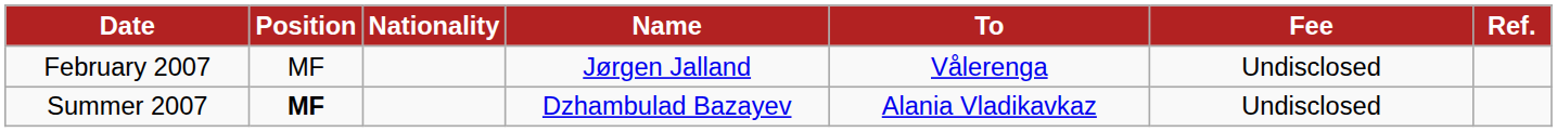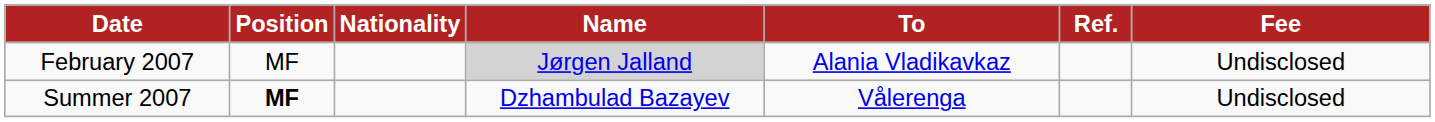columns swapped: Fee <-> Ref.
February 2007 | Name: no background -> lightgrey background
February 2007 | To: Vålerenga -> Alania Vladikavkaz
Summer 2007 | To: Alania Vladikavkaz -> Vålerenga
